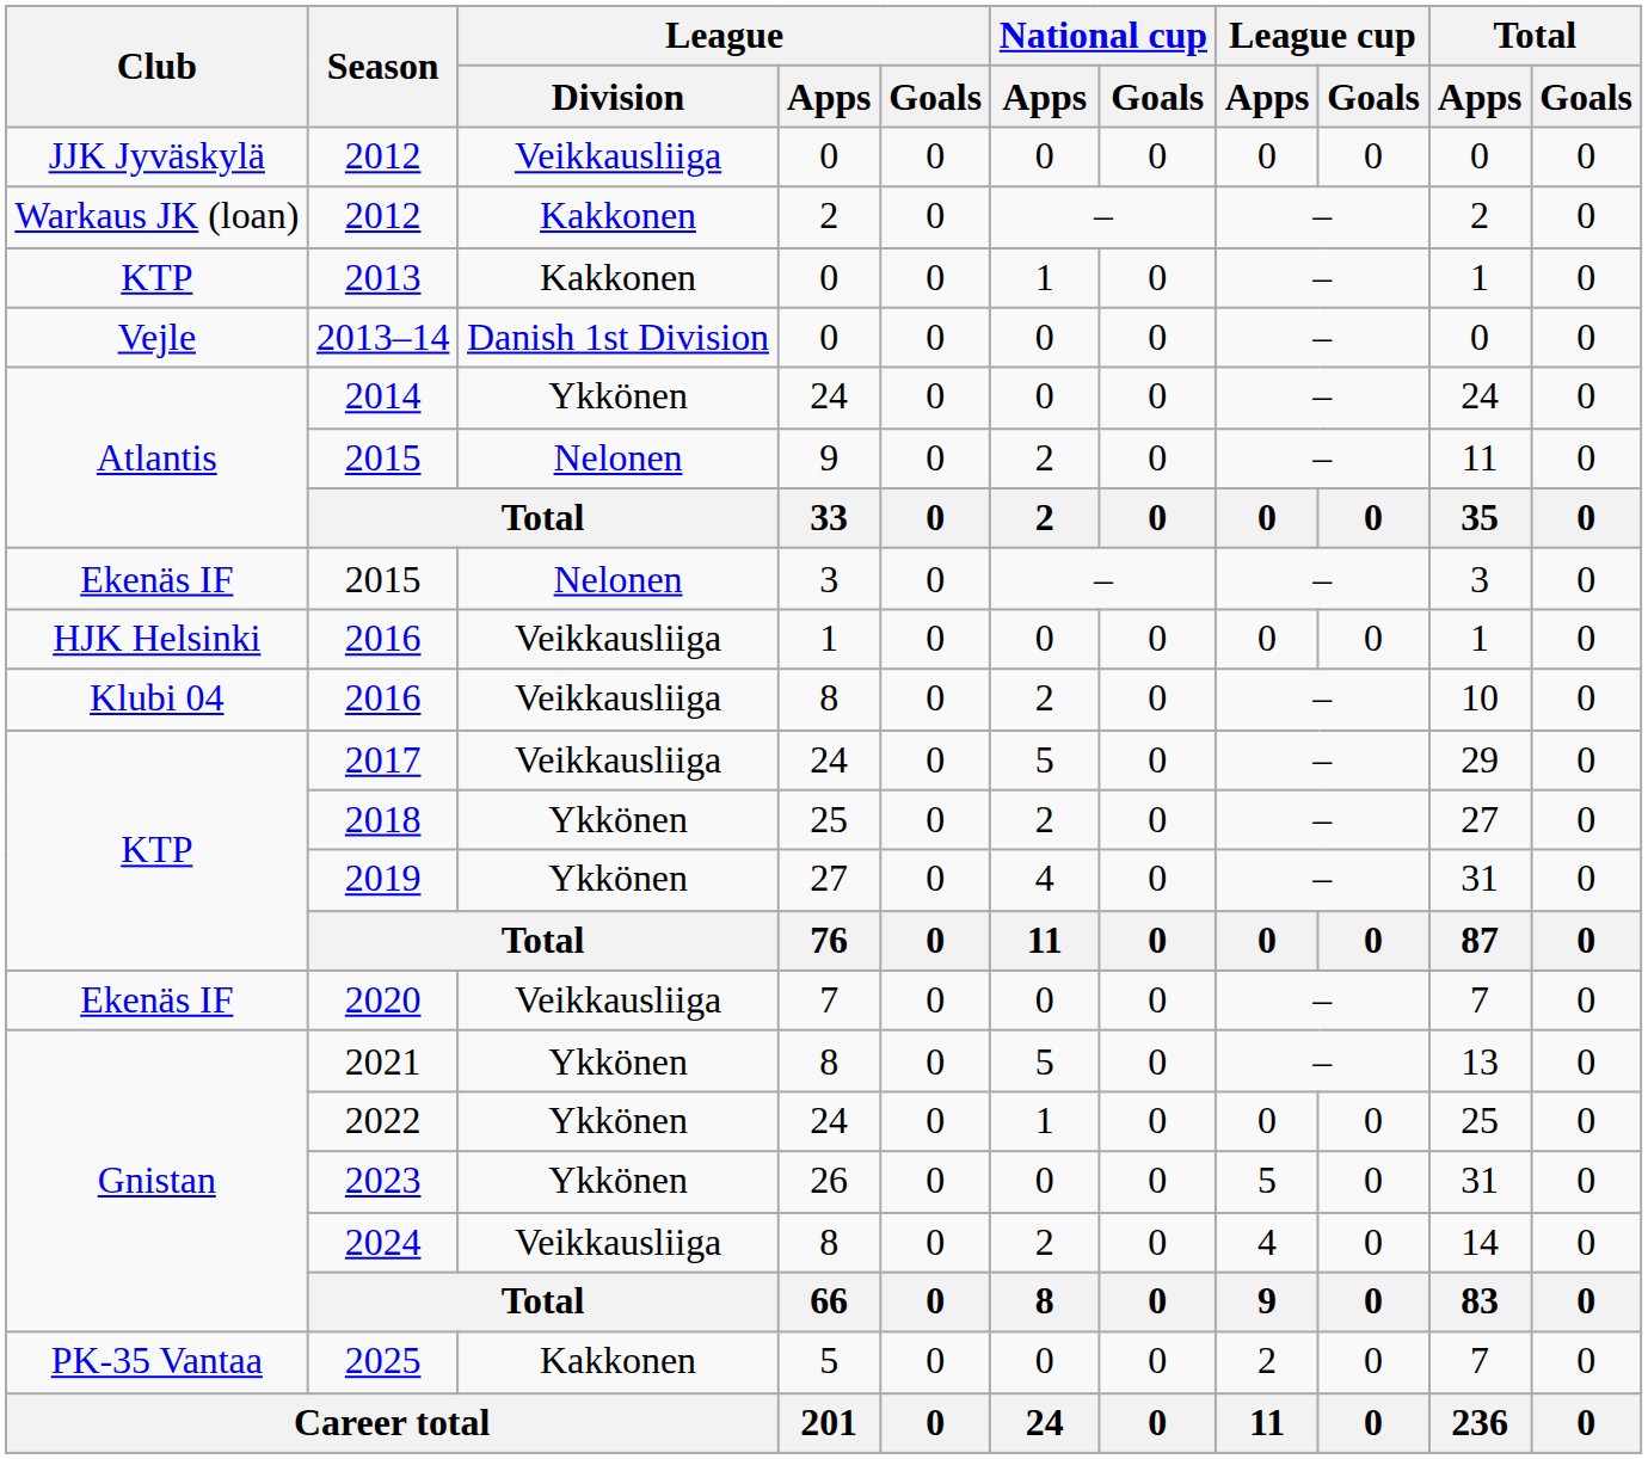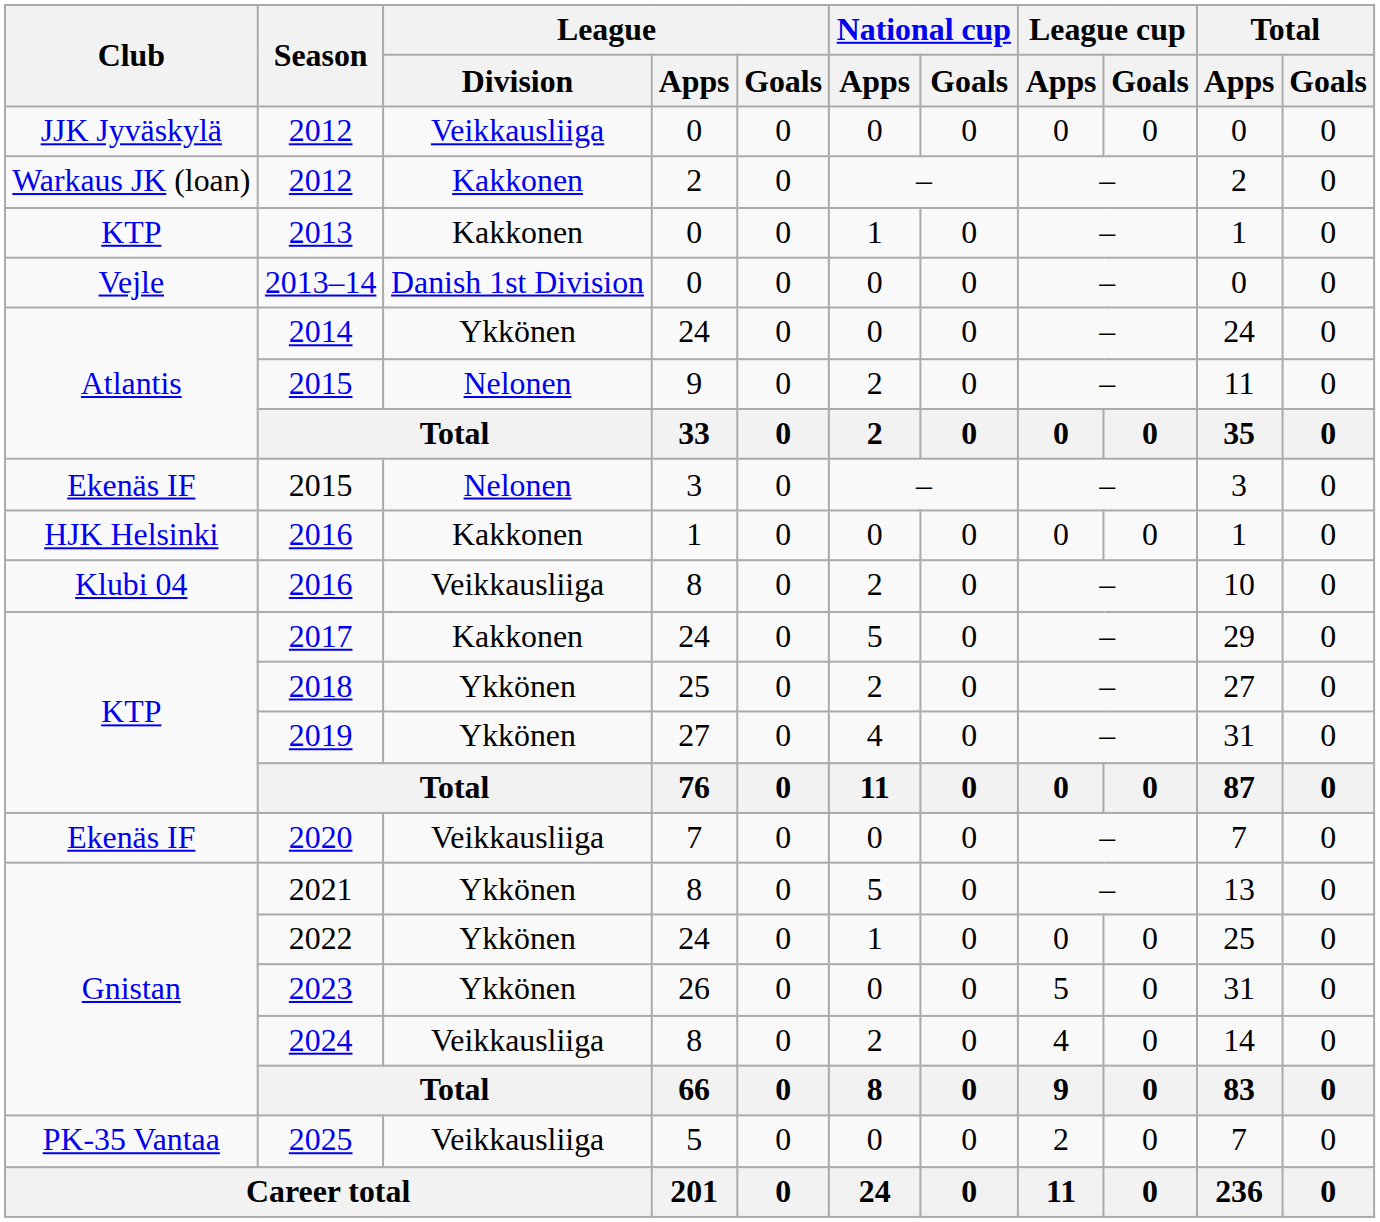2016 / 1 | League / Division: Veikkausliiga -> Kakkonen
2017 | League / Division: Veikkausliiga -> Kakkonen
2025 | League / Division: Kakkonen -> Veikkausliiga
